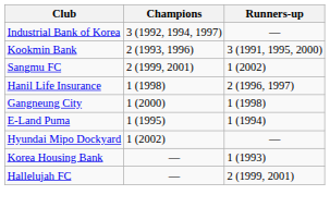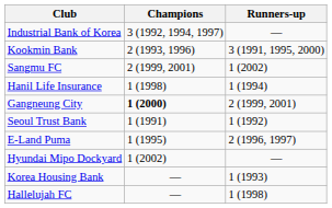Hanil Life Insurance | Runners-up: 2 (1996, 1997) -> 1 (1994)
Gangneung City | Champions: normal -> bold
Gangneung City | Runners-up: 1 (1998) -> 2 (1999, 2001)
+ row: Seoul Trust Bank | 1 (1991) | 1 (1992)
E-Land Puma | Runners-up: 1 (1994) -> 2 (1996, 1997)
Hallelujah FC | Runners-up: 2 (1999, 2001) -> 1 (1998)
